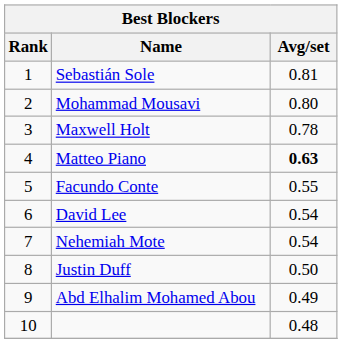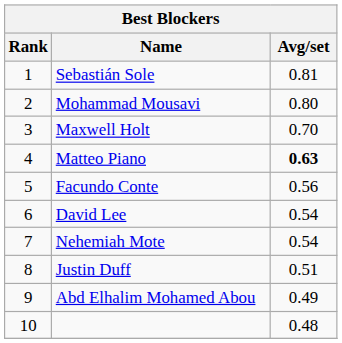Maxwell Holt | Avg/set: 0.78 -> 0.70
Facundo Conte | Avg/set: 0.55 -> 0.56
Justin Duff | Avg/set: 0.50 -> 0.51
